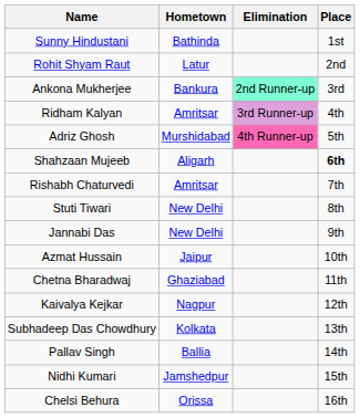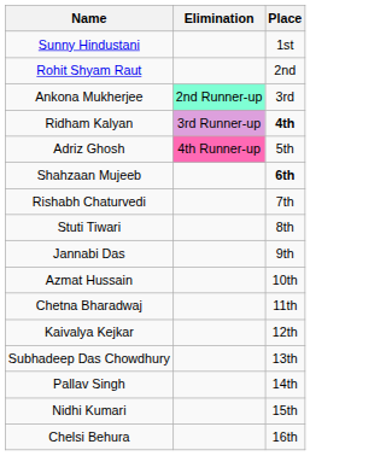- column: Hometown | Bathinda | Latur | Bankura | Amritsar | Murshidabad | Aligarh | Amritsar | New Delhi | New Delhi | Jaipur | Ghaziabad | Nagpur | Kolkata | Ballia | Jamshedpur | Orissa
Ridham Kalyan | Place: normal -> bold
